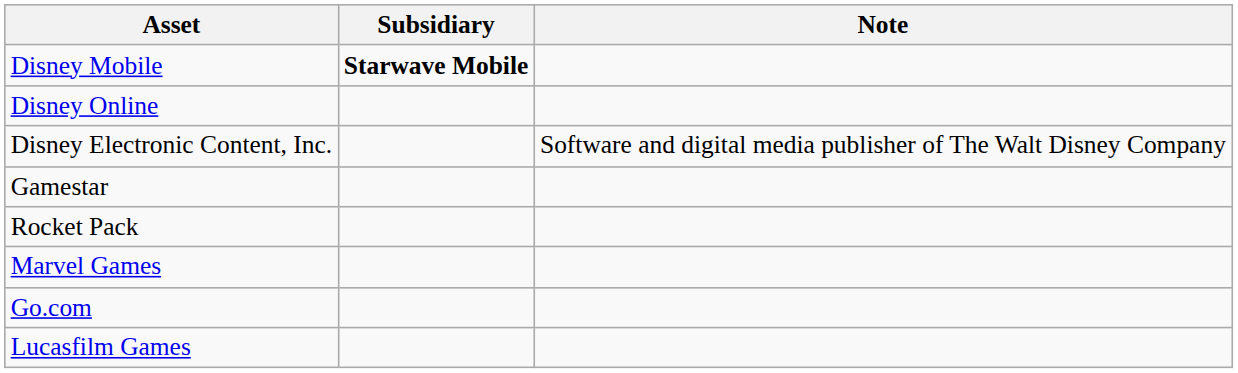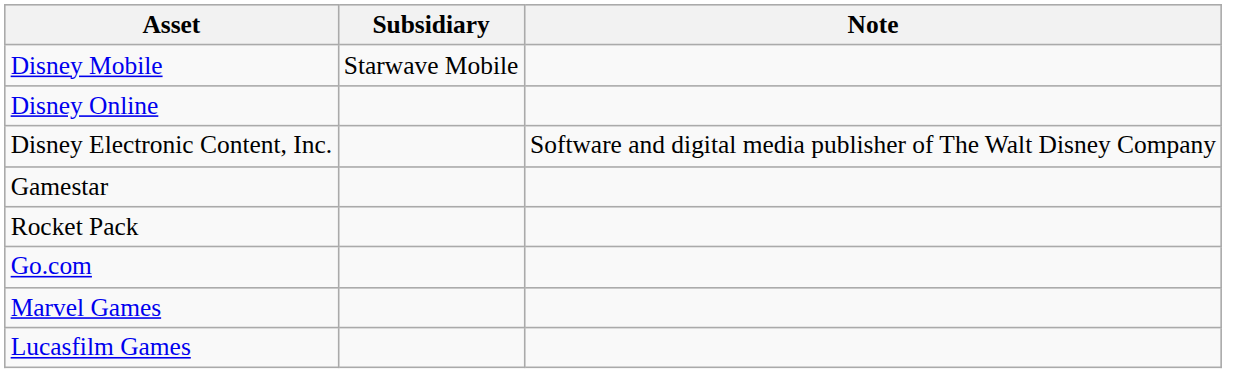Disney Mobile | Subsidiary: bold -> normal
rows swapped: Go.com <-> Marvel Games
